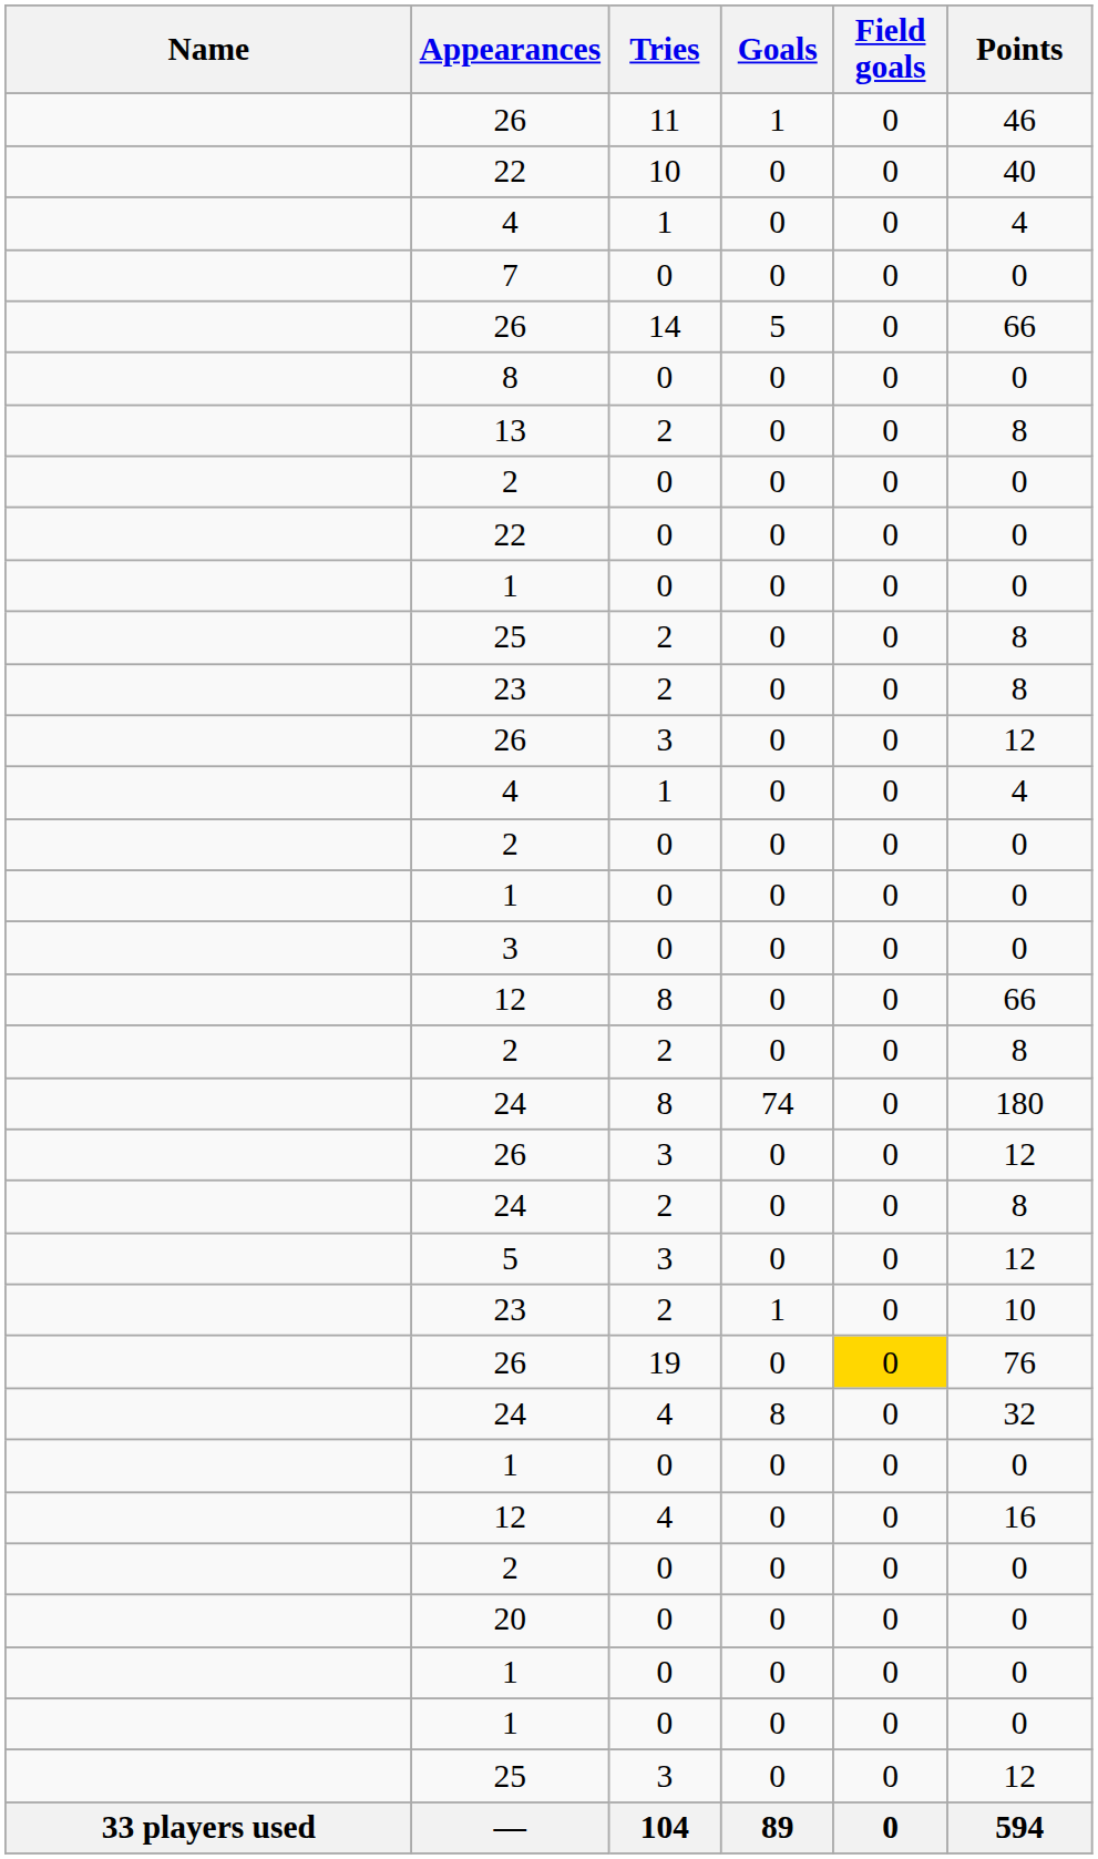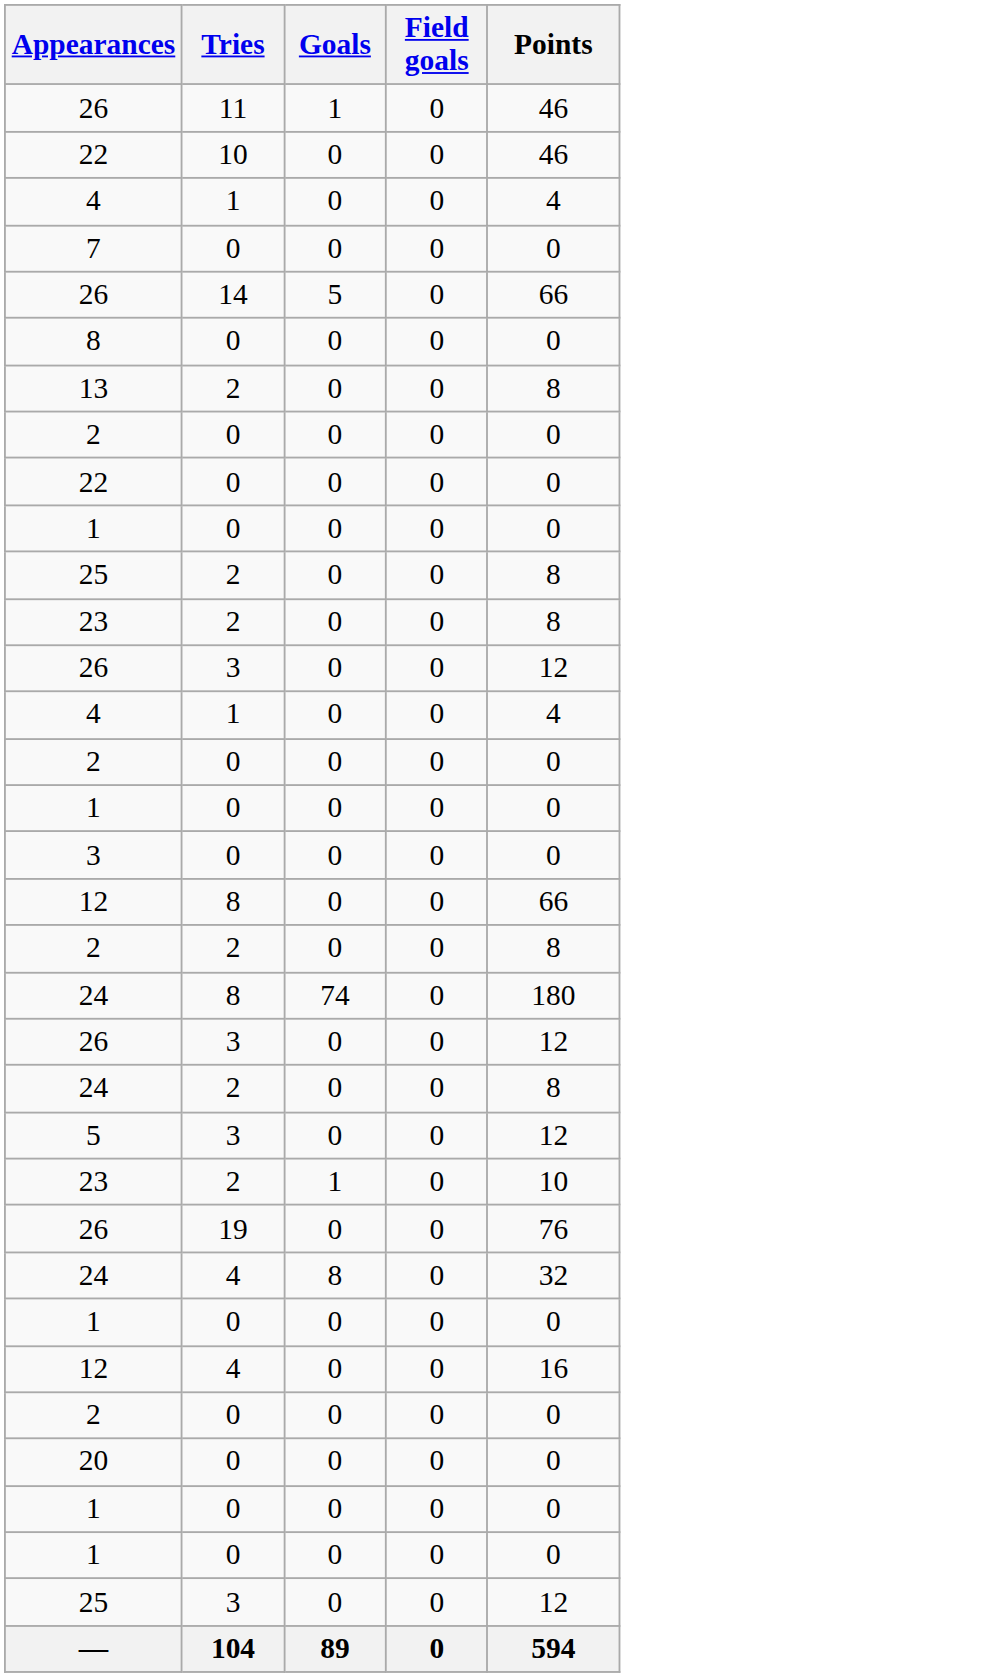- column: Name | 33 players used
22 / 10 | Points: 40 -> 46
26 / 19 | Field goals: gold background -> no background
